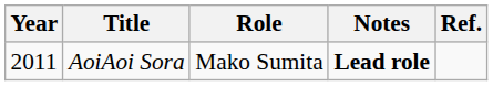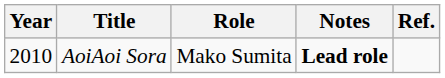AoiAoi Sora | Year: 2011 -> 2010
